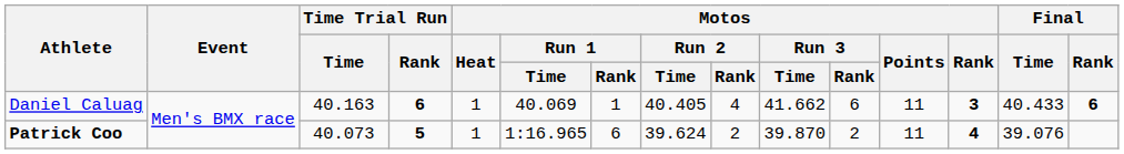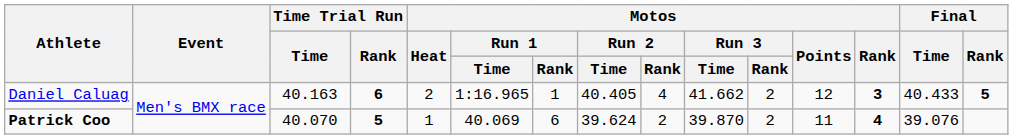Daniel Caluag | Motos / Heat: 1 -> 2
Daniel Caluag | Motos / Run 1 / Time: 40.069 -> 1:16.965
Daniel Caluag | Motos / Run 3 / Rank: 6 -> 2
Daniel Caluag | Motos / Points: 11 -> 12
Daniel Caluag | Final / Rank: 6 -> 5
Patrick Coo | Time Trial Run / Time: 40.073 -> 40.070
Patrick Coo | Motos / Run 1 / Time: 1:16.965 -> 40.069
